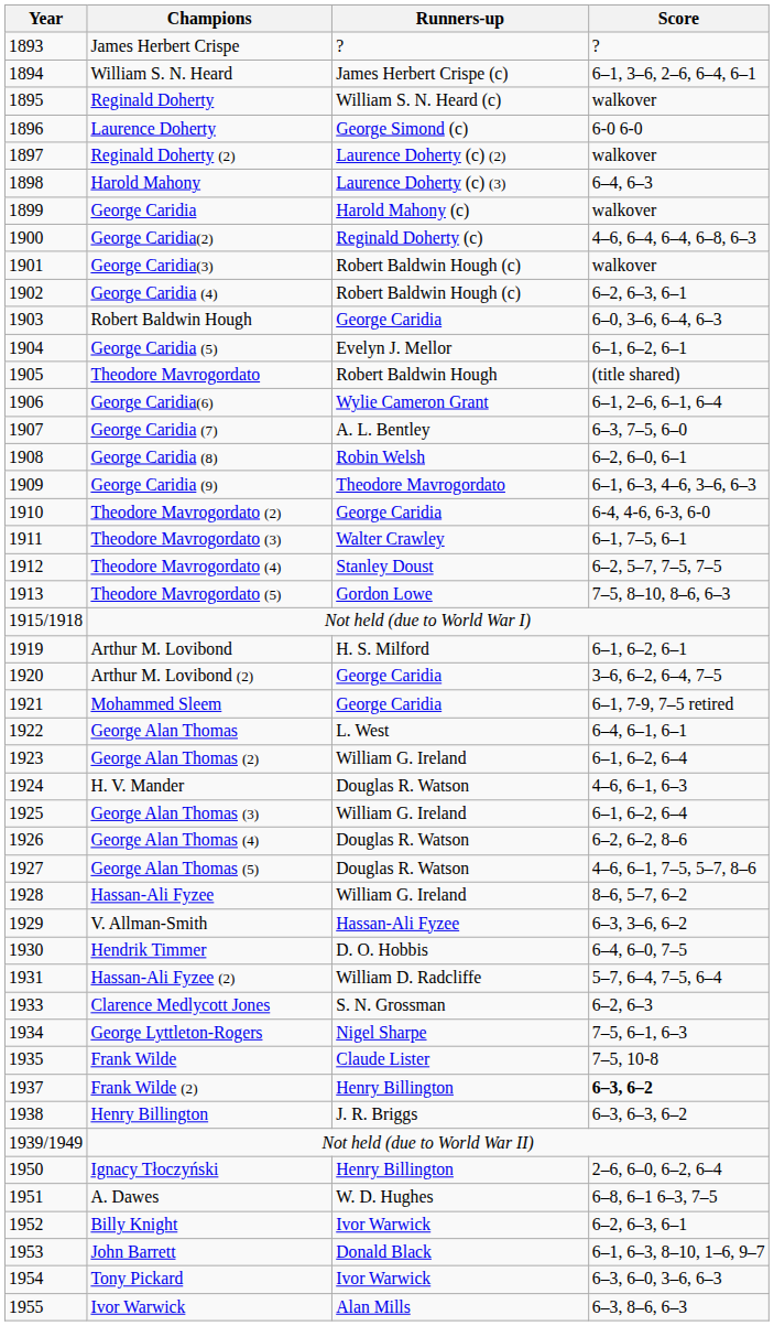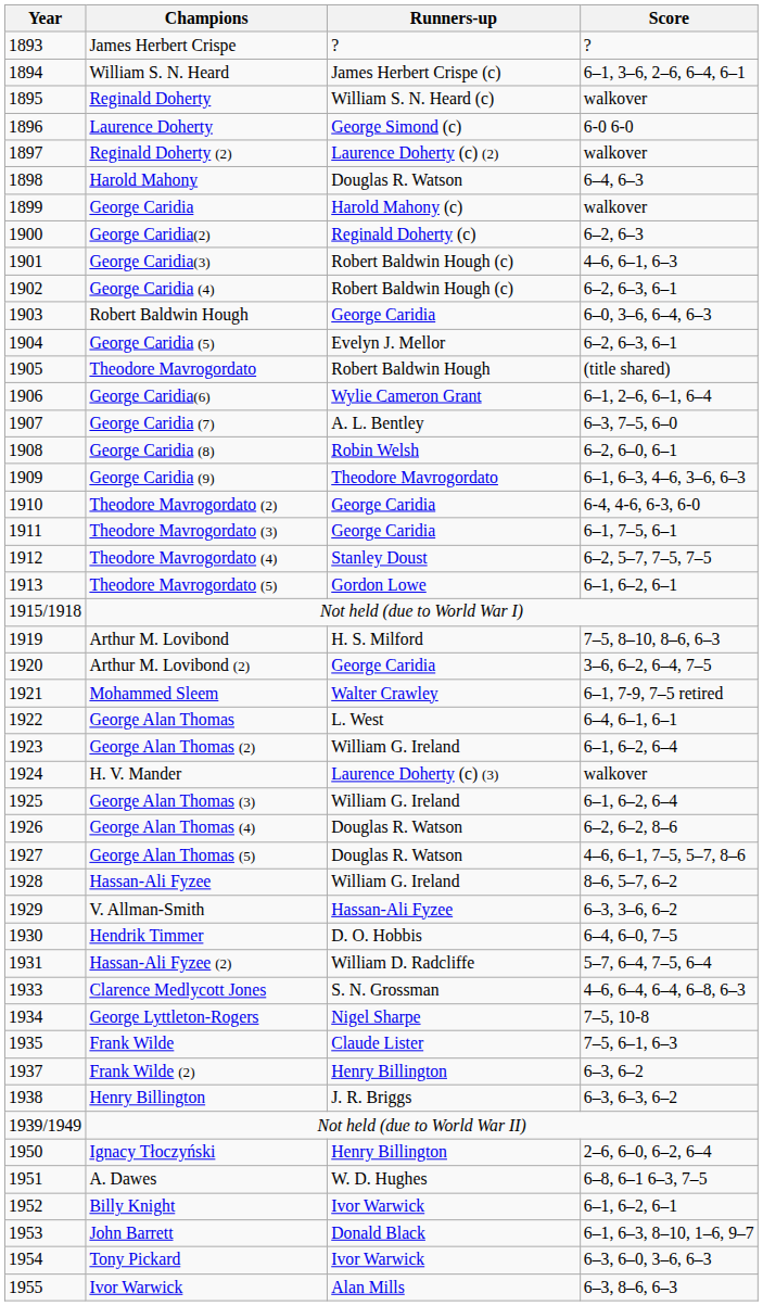Harold Mahony | Runners-up: Laurence Doherty (c) (3) -> Douglas R. Watson
George Caridia(2) | Score: 4–6, 6–4, 6–4, 6–8, 6–3 -> 6–2, 6–3
George Caridia(3) | Score: walkover -> 4–6, 6–1, 6–3
George Caridia (5) | Score: 6–1, 6–2, 6–1 -> 6–2, 6–3, 6–1
Theodore Mavrogordato (3) | Runners-up: Walter Crawley -> George Caridia
Theodore Mavrogordato (5) | Score: 7–5, 8–10, 8–6, 6–3 -> 6–1, 6–2, 6–1
Arthur M. Lovibond | Score: 6–1, 6–2, 6–1 -> 7–5, 8–10, 8–6, 6–3
Mohammed Sleem | Runners-up: George Caridia -> Walter Crawley
H. V. Mander | Runners-up: Douglas R. Watson -> Laurence Doherty (c) (3)
H. V. Mander | Score: 4–6, 6–1, 6–3 -> walkover
Clarence Medlycott Jones | Score: 6–2, 6–3 -> 4–6, 6–4, 6–4, 6–8, 6–3
George Lyttleton-Rogers | Score: 7–5, 6–1, 6–3 -> 7–5, 10-8
Frank Wilde | Score: 7–5, 10-8 -> 7–5, 6–1, 6–3
Frank Wilde (2) | Score: bold -> normal
Billy Knight | Score: 6–2, 6–3, 6–1 -> 6–1, 6–2, 6–1
